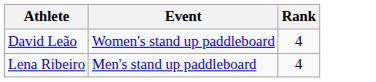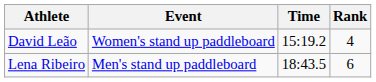+ column: Time | 15:19.2 | 18:43.5
Lena Ribeiro | Rank: 4 -> 6
